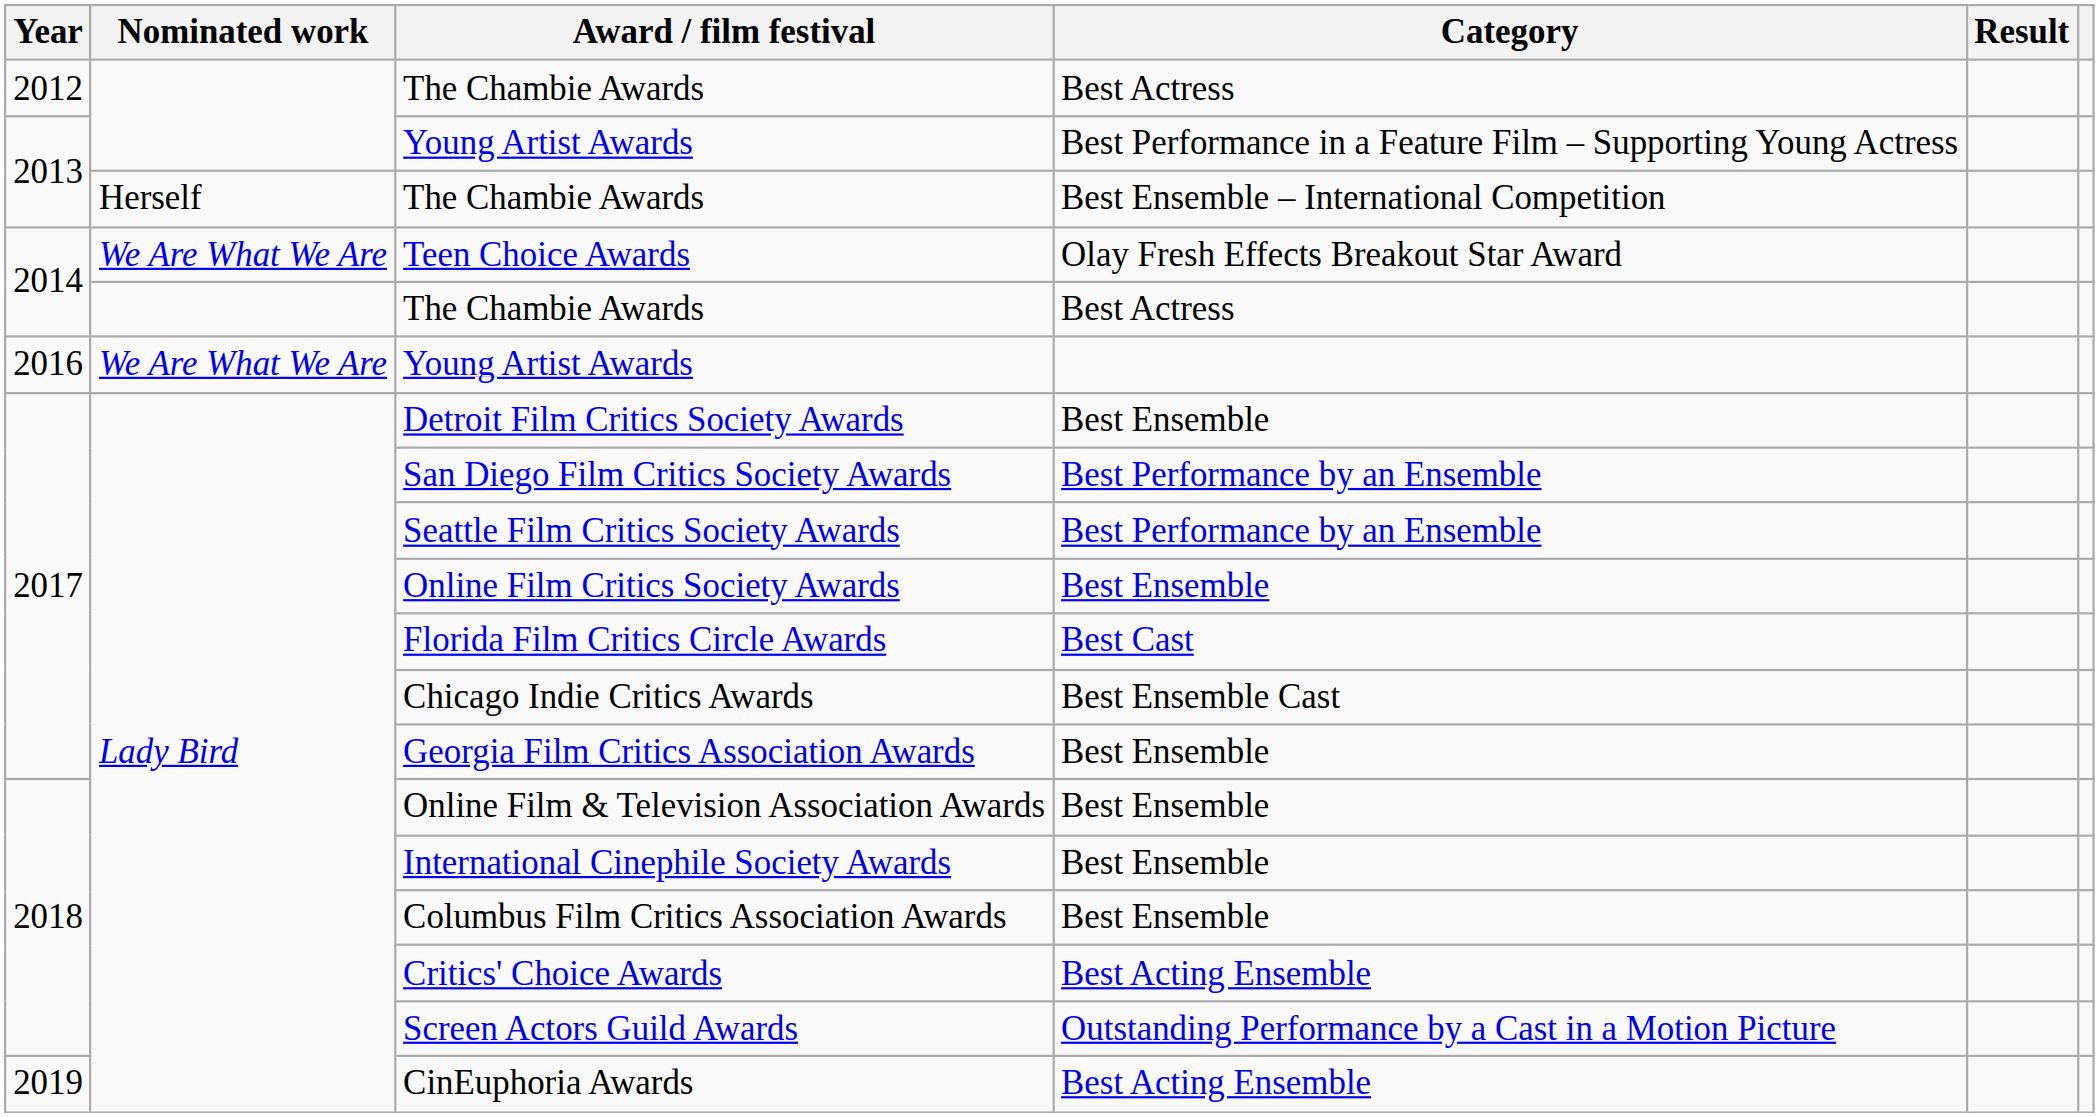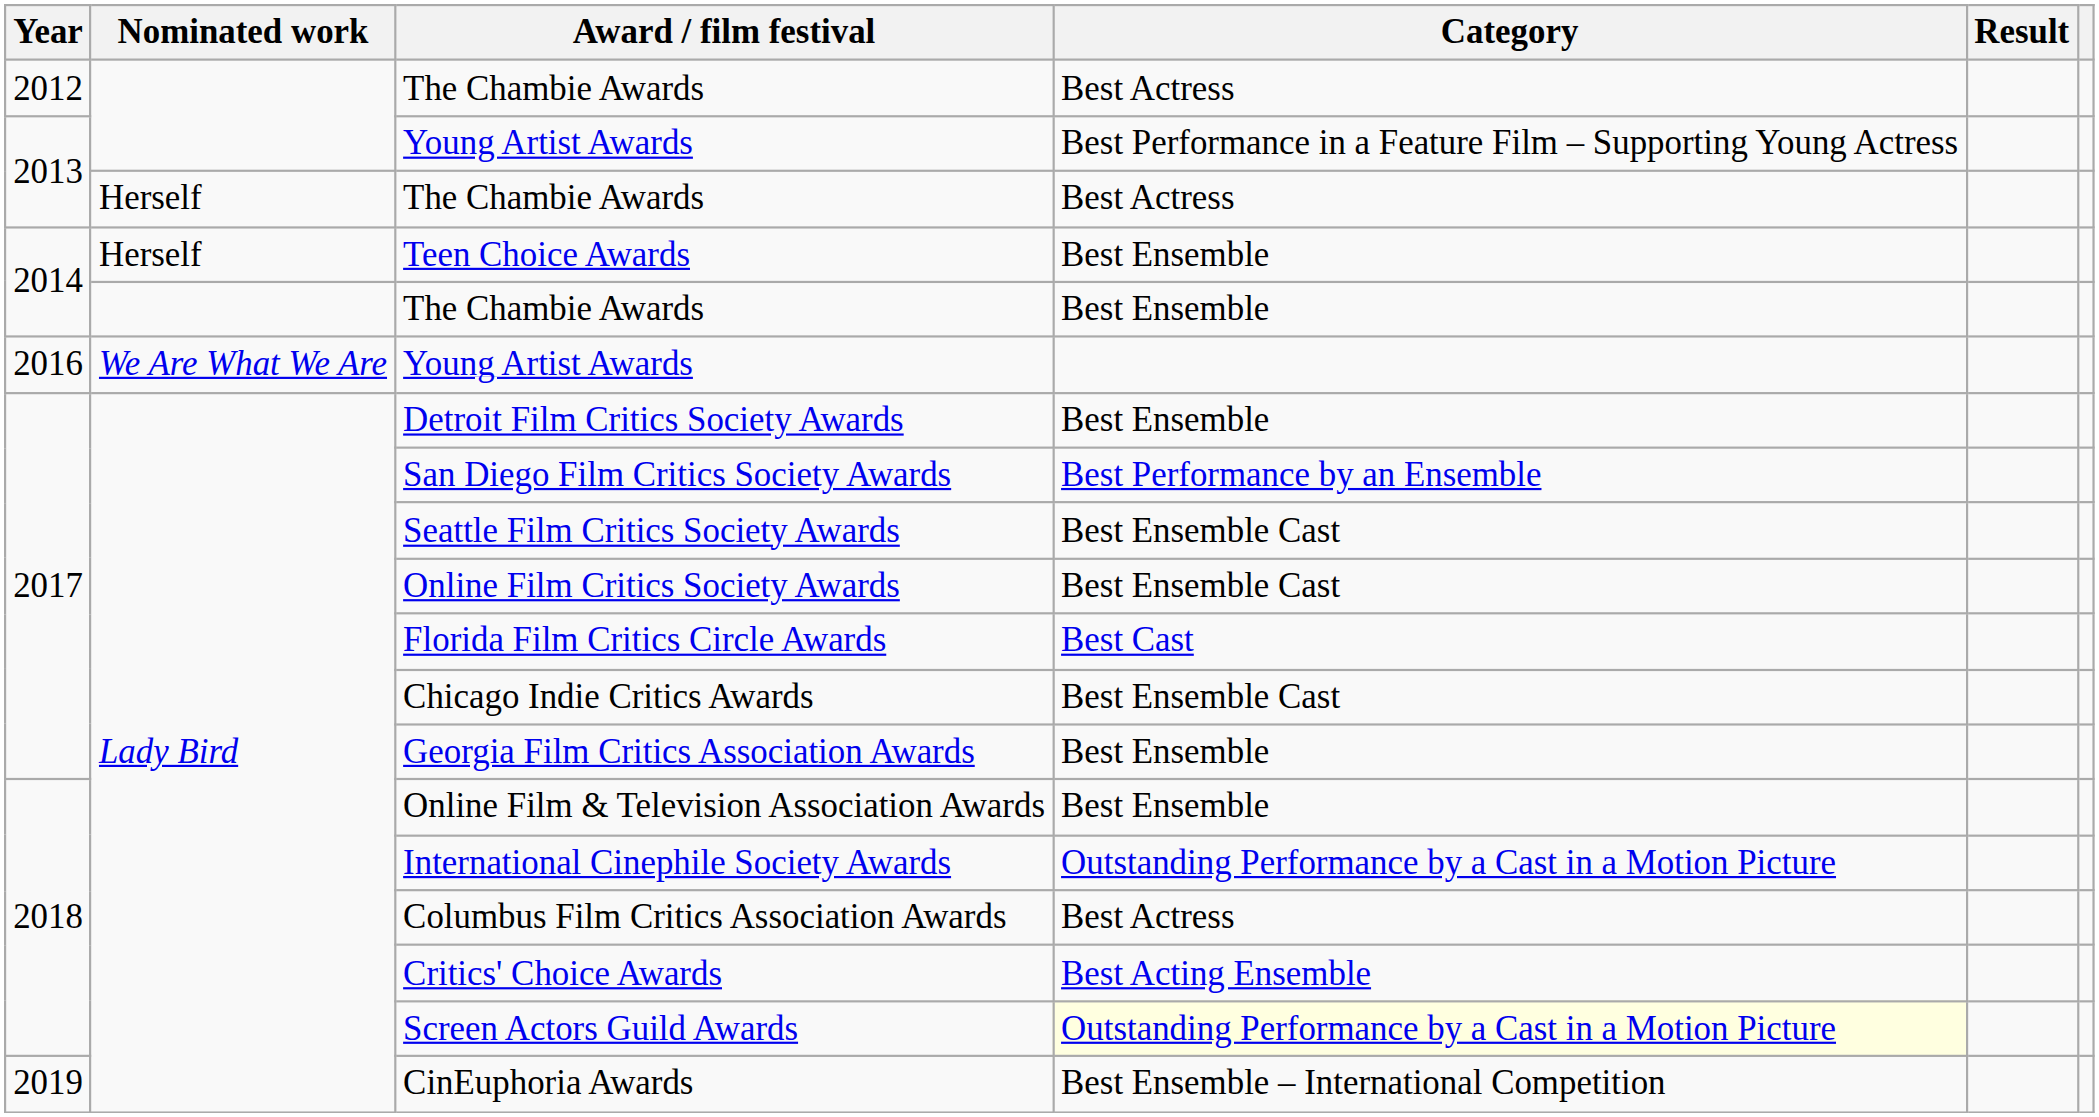2013 / The Chambie Awards | Category: Best Ensemble – International Competition -> Best Actress
Teen Choice Awards | Nominated work: We Are What We Are -> Herself
Teen Choice Awards | Category: Olay Fresh Effects Breakout Star Award -> Best Ensemble
2014 / The Chambie Awards | Category: Best Actress -> Best Ensemble
Seattle Film Critics Society Awards | Category: Best Performance by an Ensemble -> Best Ensemble Cast
Online Film Critics Society Awards | Category: Best Ensemble -> Best Ensemble Cast
International Cinephile Society Awards | Category: Best Ensemble -> Outstanding Performance by a Cast in a Motion Picture
Columbus Film Critics Association Awards | Category: Best Ensemble -> Best Actress
Screen Actors Guild Awards | Category: no background -> lightyellow background
CinEuphoria Awards | Category: Best Acting Ensemble -> Best Ensemble – International Competition
